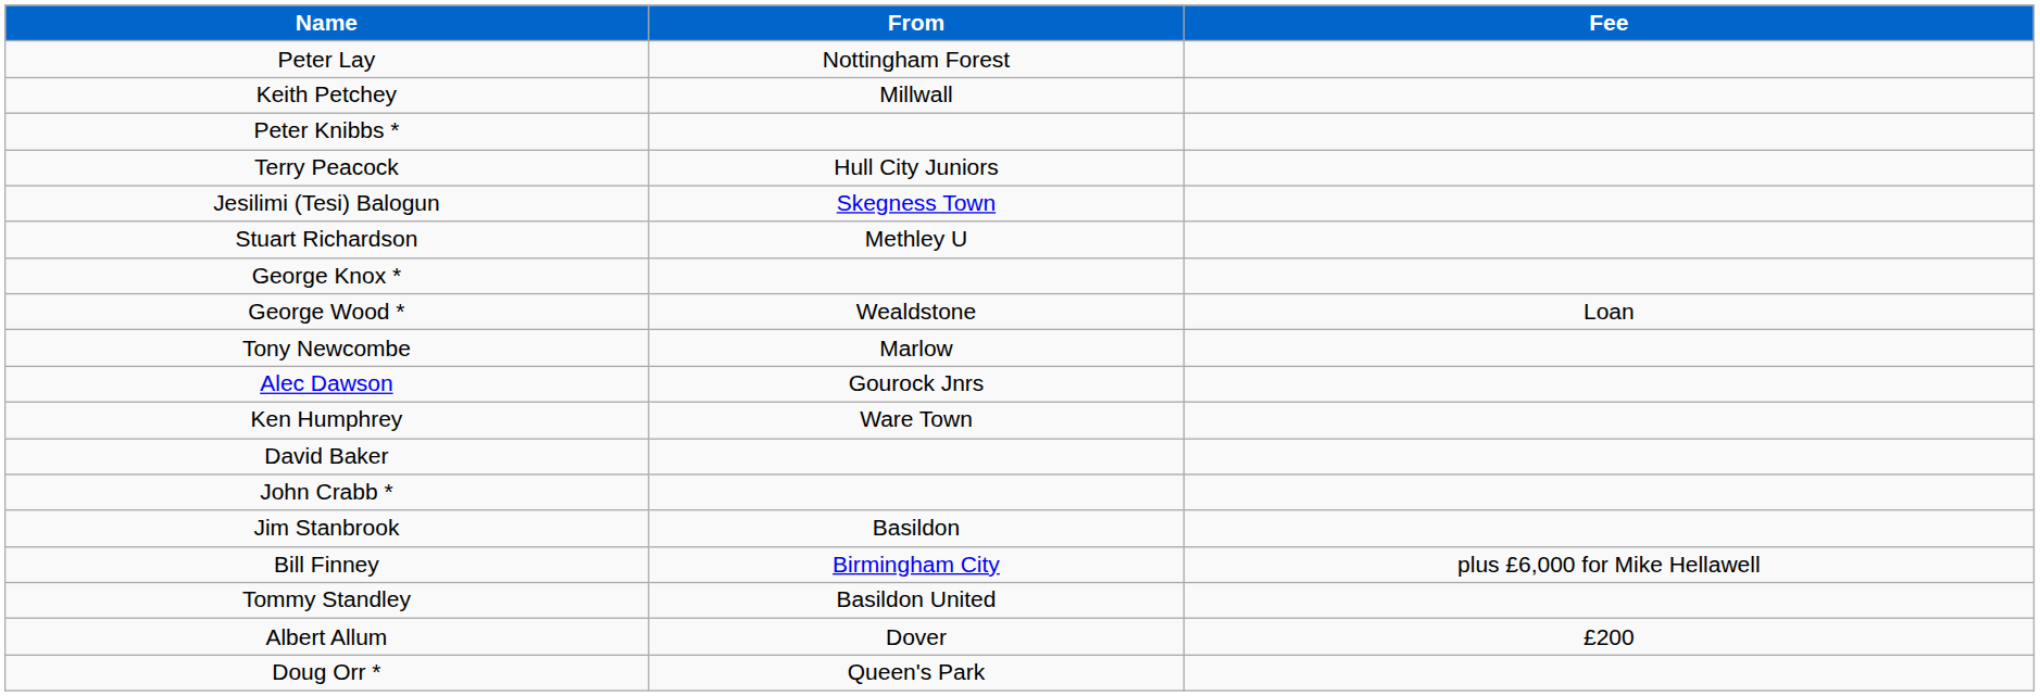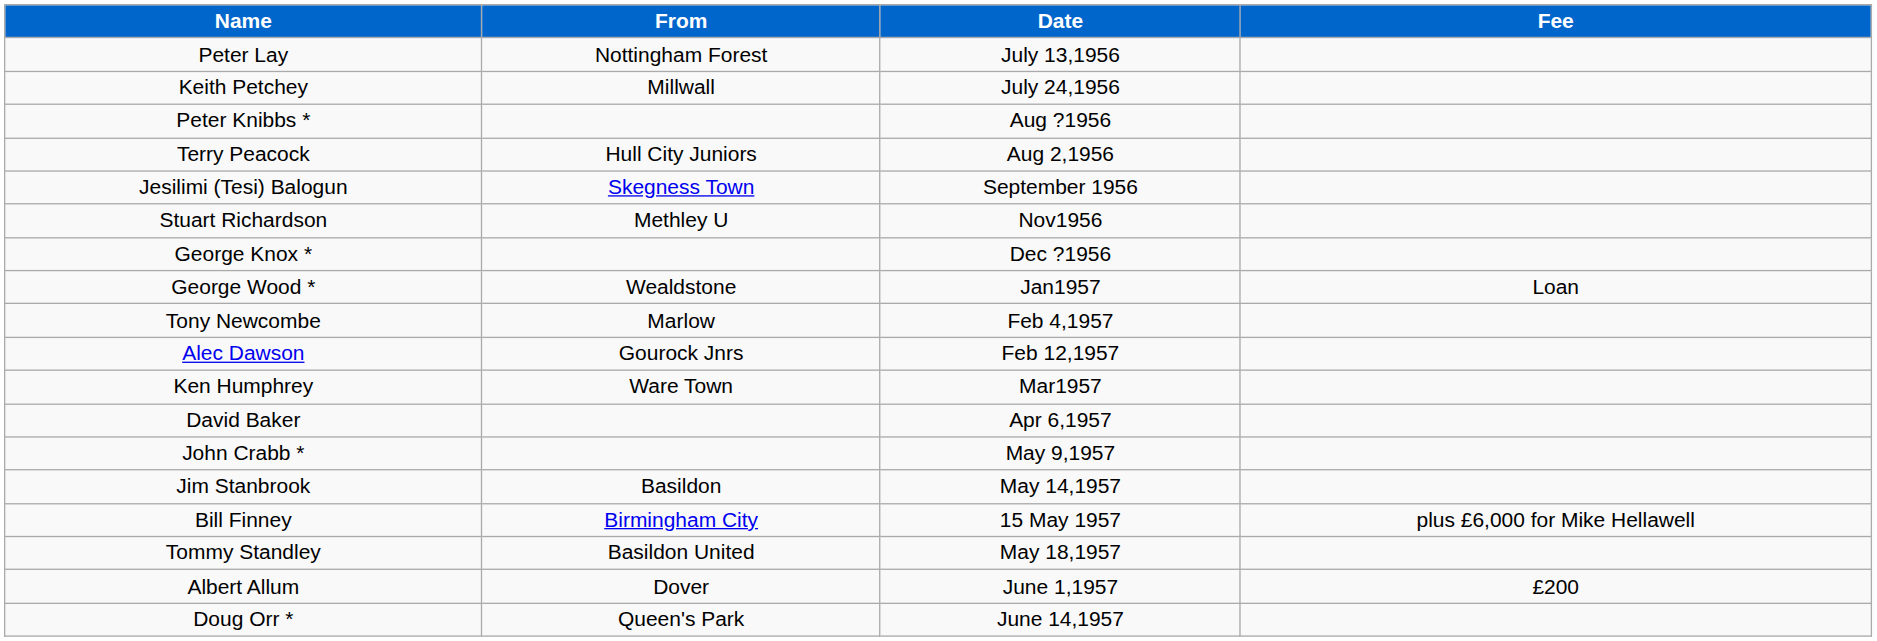+ column: Date | July 13,1956 | July 24,1956 | Aug ?1956 | Aug 2,1956 | September 1956 | Nov1956 | Dec ?1956 | Jan1957 | Feb 4,1957 | Feb 12,1957 | Mar1957 | Apr 6,1957 | May 9,1957 | May 14,1957 | 15 May 1957 | May 18,1957 | June 1,1957 | June 14,1957
